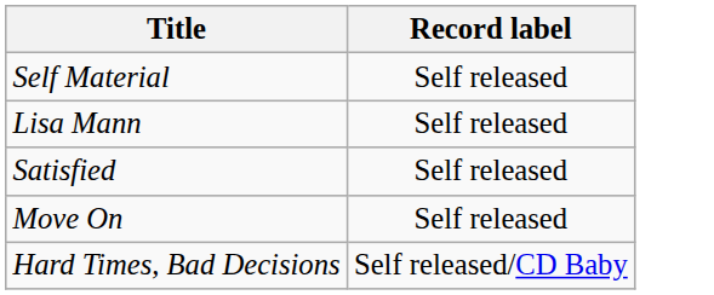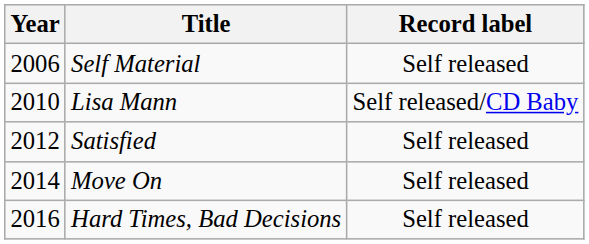+ column: Year | 2006 | 2010 | 2012 | 2014 | 2016
Lisa Mann | Record label: Self released -> Self released/CD Baby
Hard Times, Bad Decisions | Record label: Self released/CD Baby -> Self released
